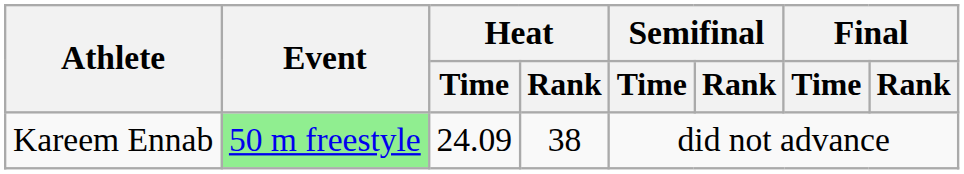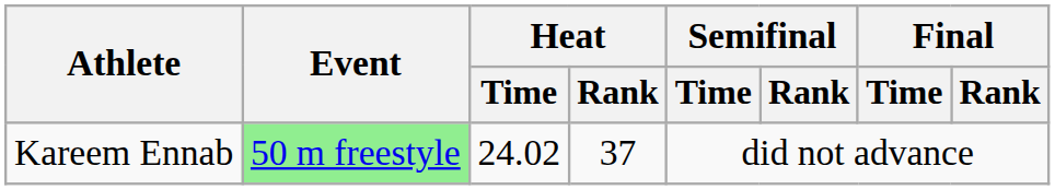Kareem Ennab | Heat / Time: 24.09 -> 24.02
Kareem Ennab | Heat / Rank: 38 -> 37
